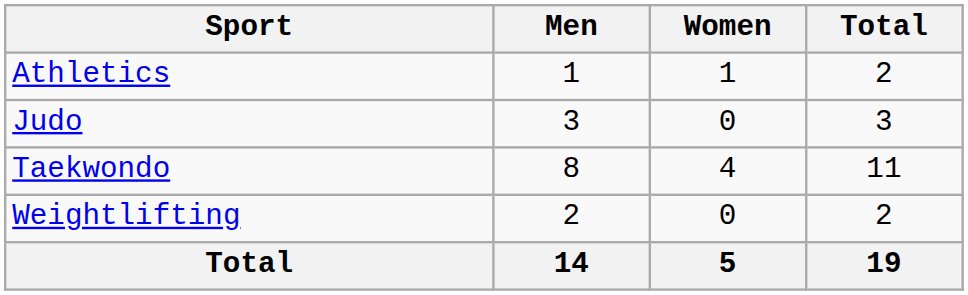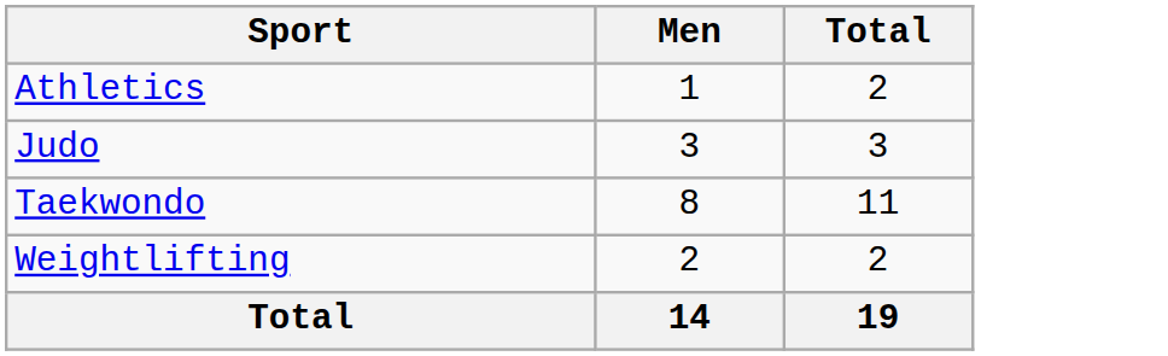- column: Women | 1 | 0 | 4 | 0 | 5
